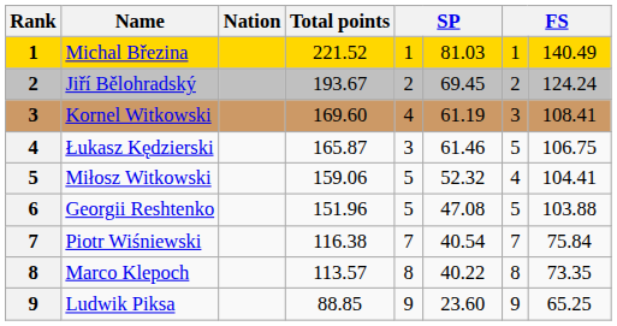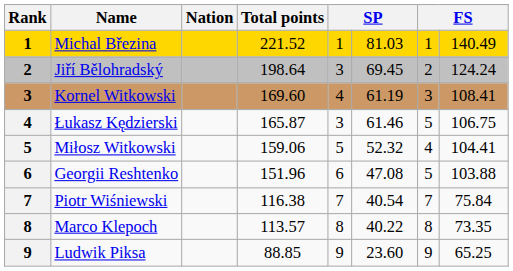Jiří Bělohradský | Total points: 193.67 -> 198.64
Jiří Bělohradský | column 5: 2 -> 3
Georgii Reshtenko | column 5: 5 -> 6
